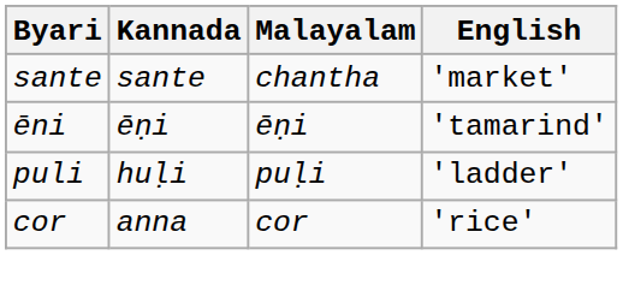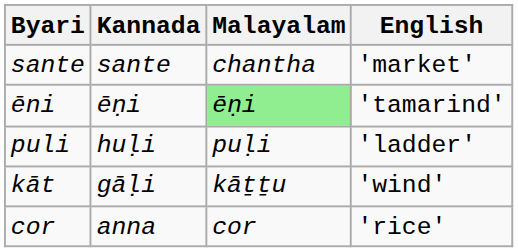ēni | Malayalam: no background -> lightgreen background
+ row: kāt | gāḷi | kāṯṯu | 'wind'
